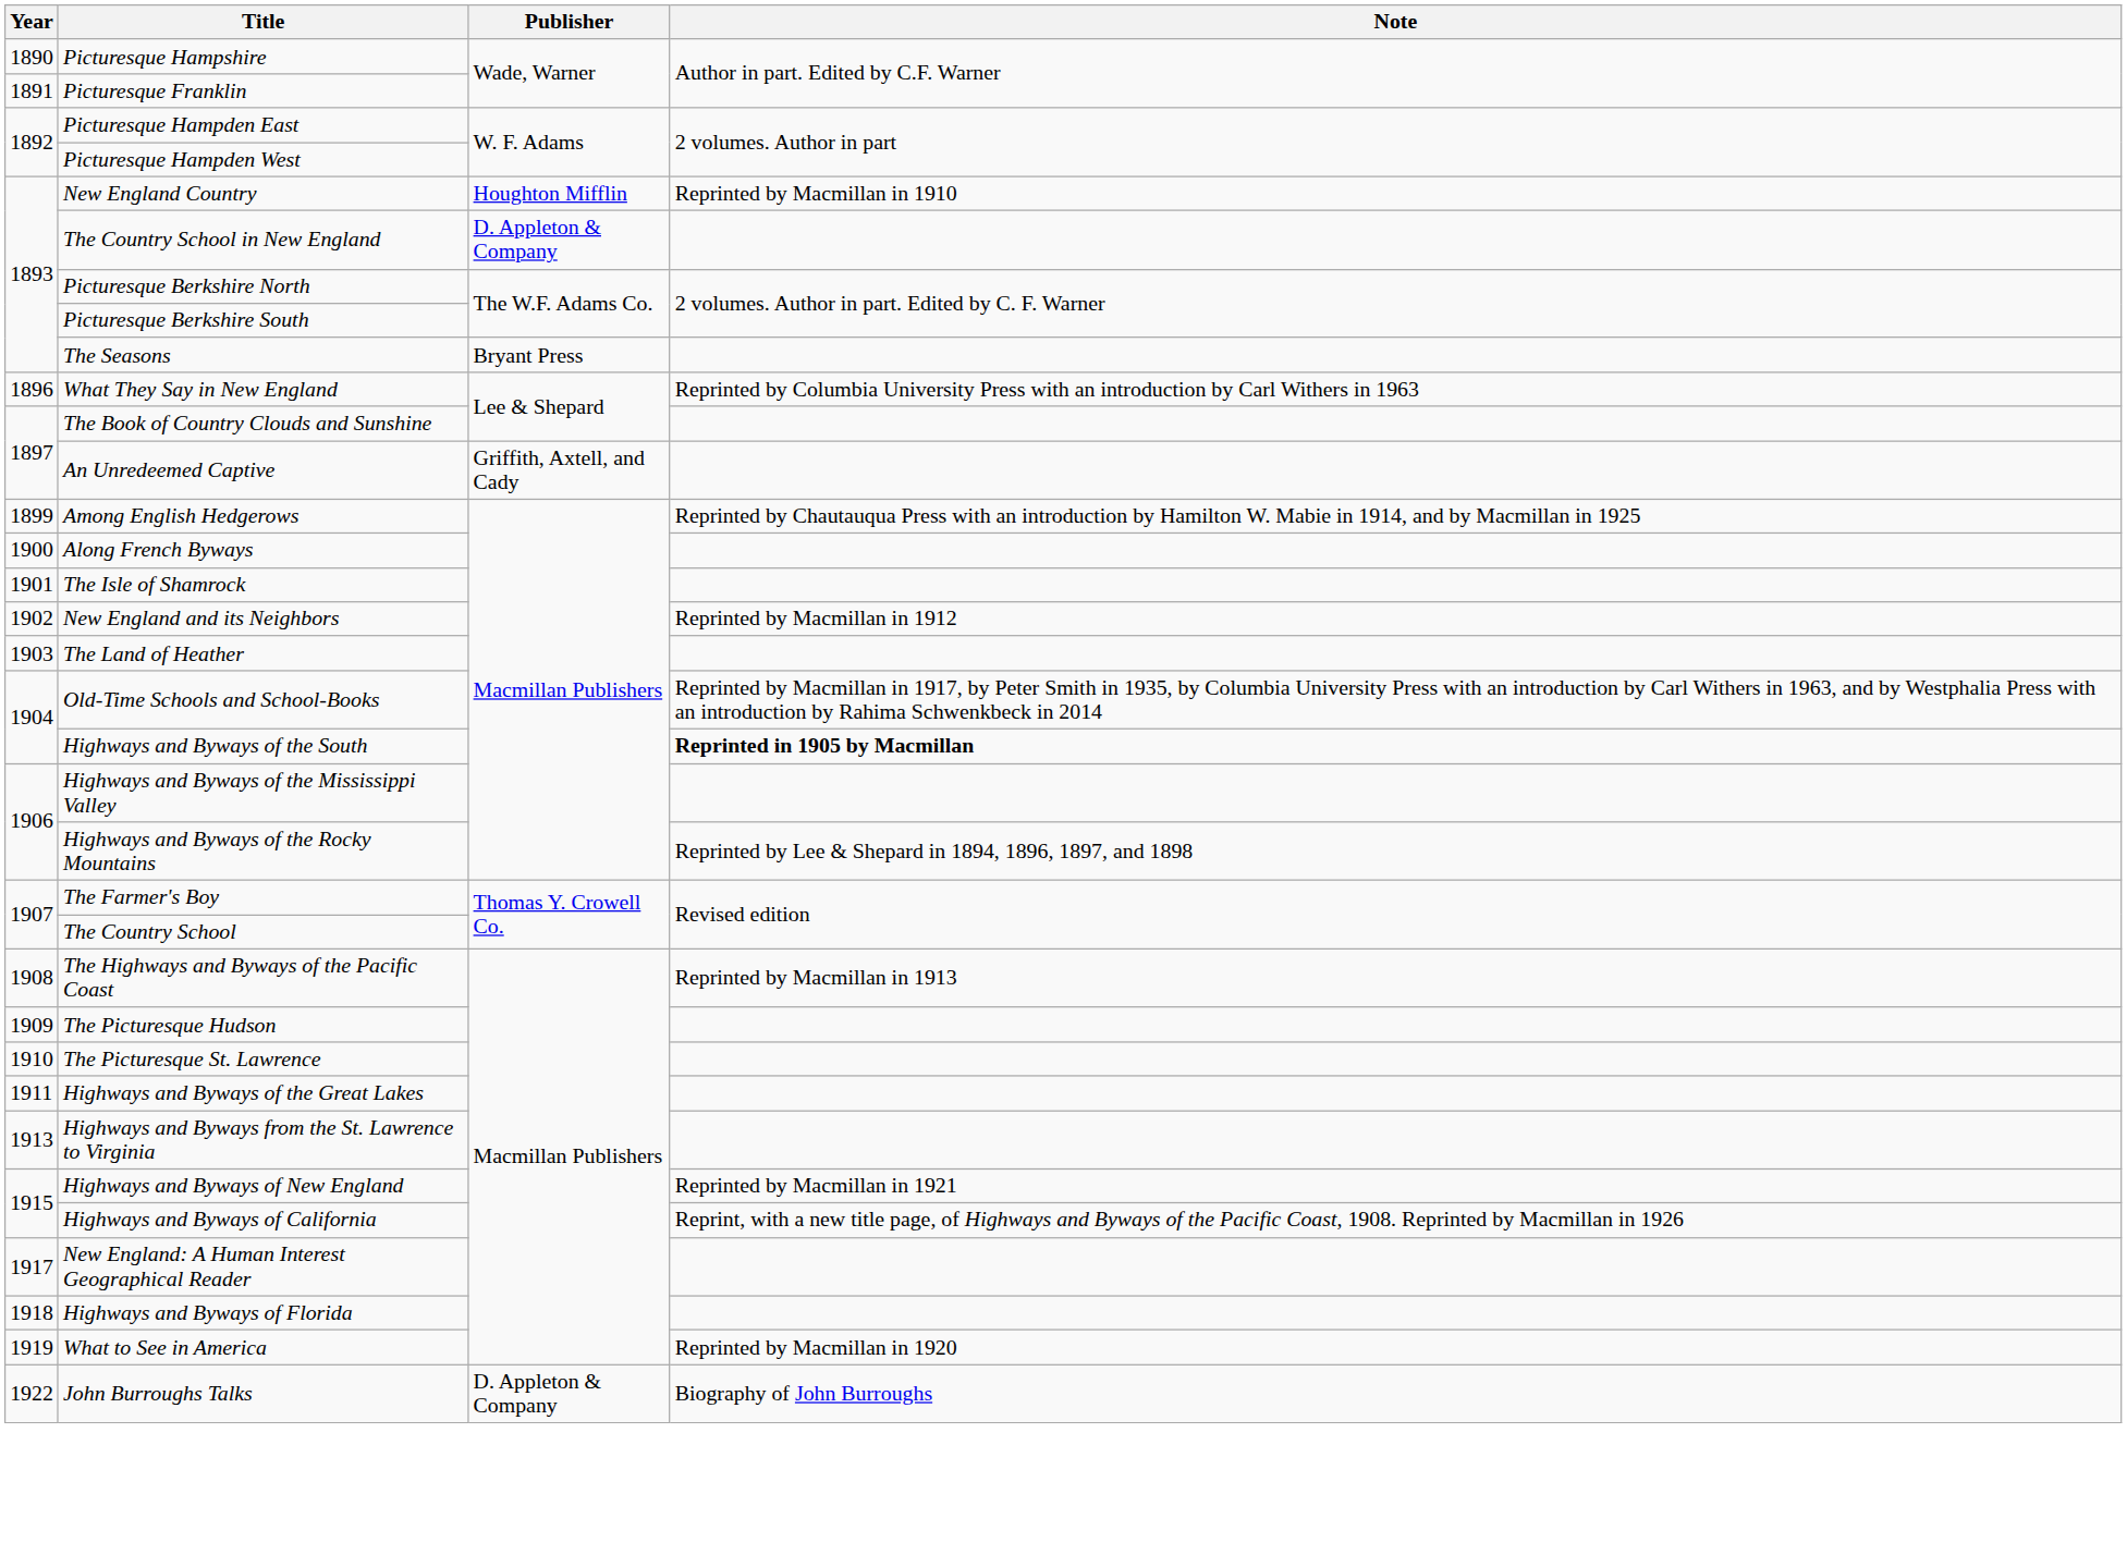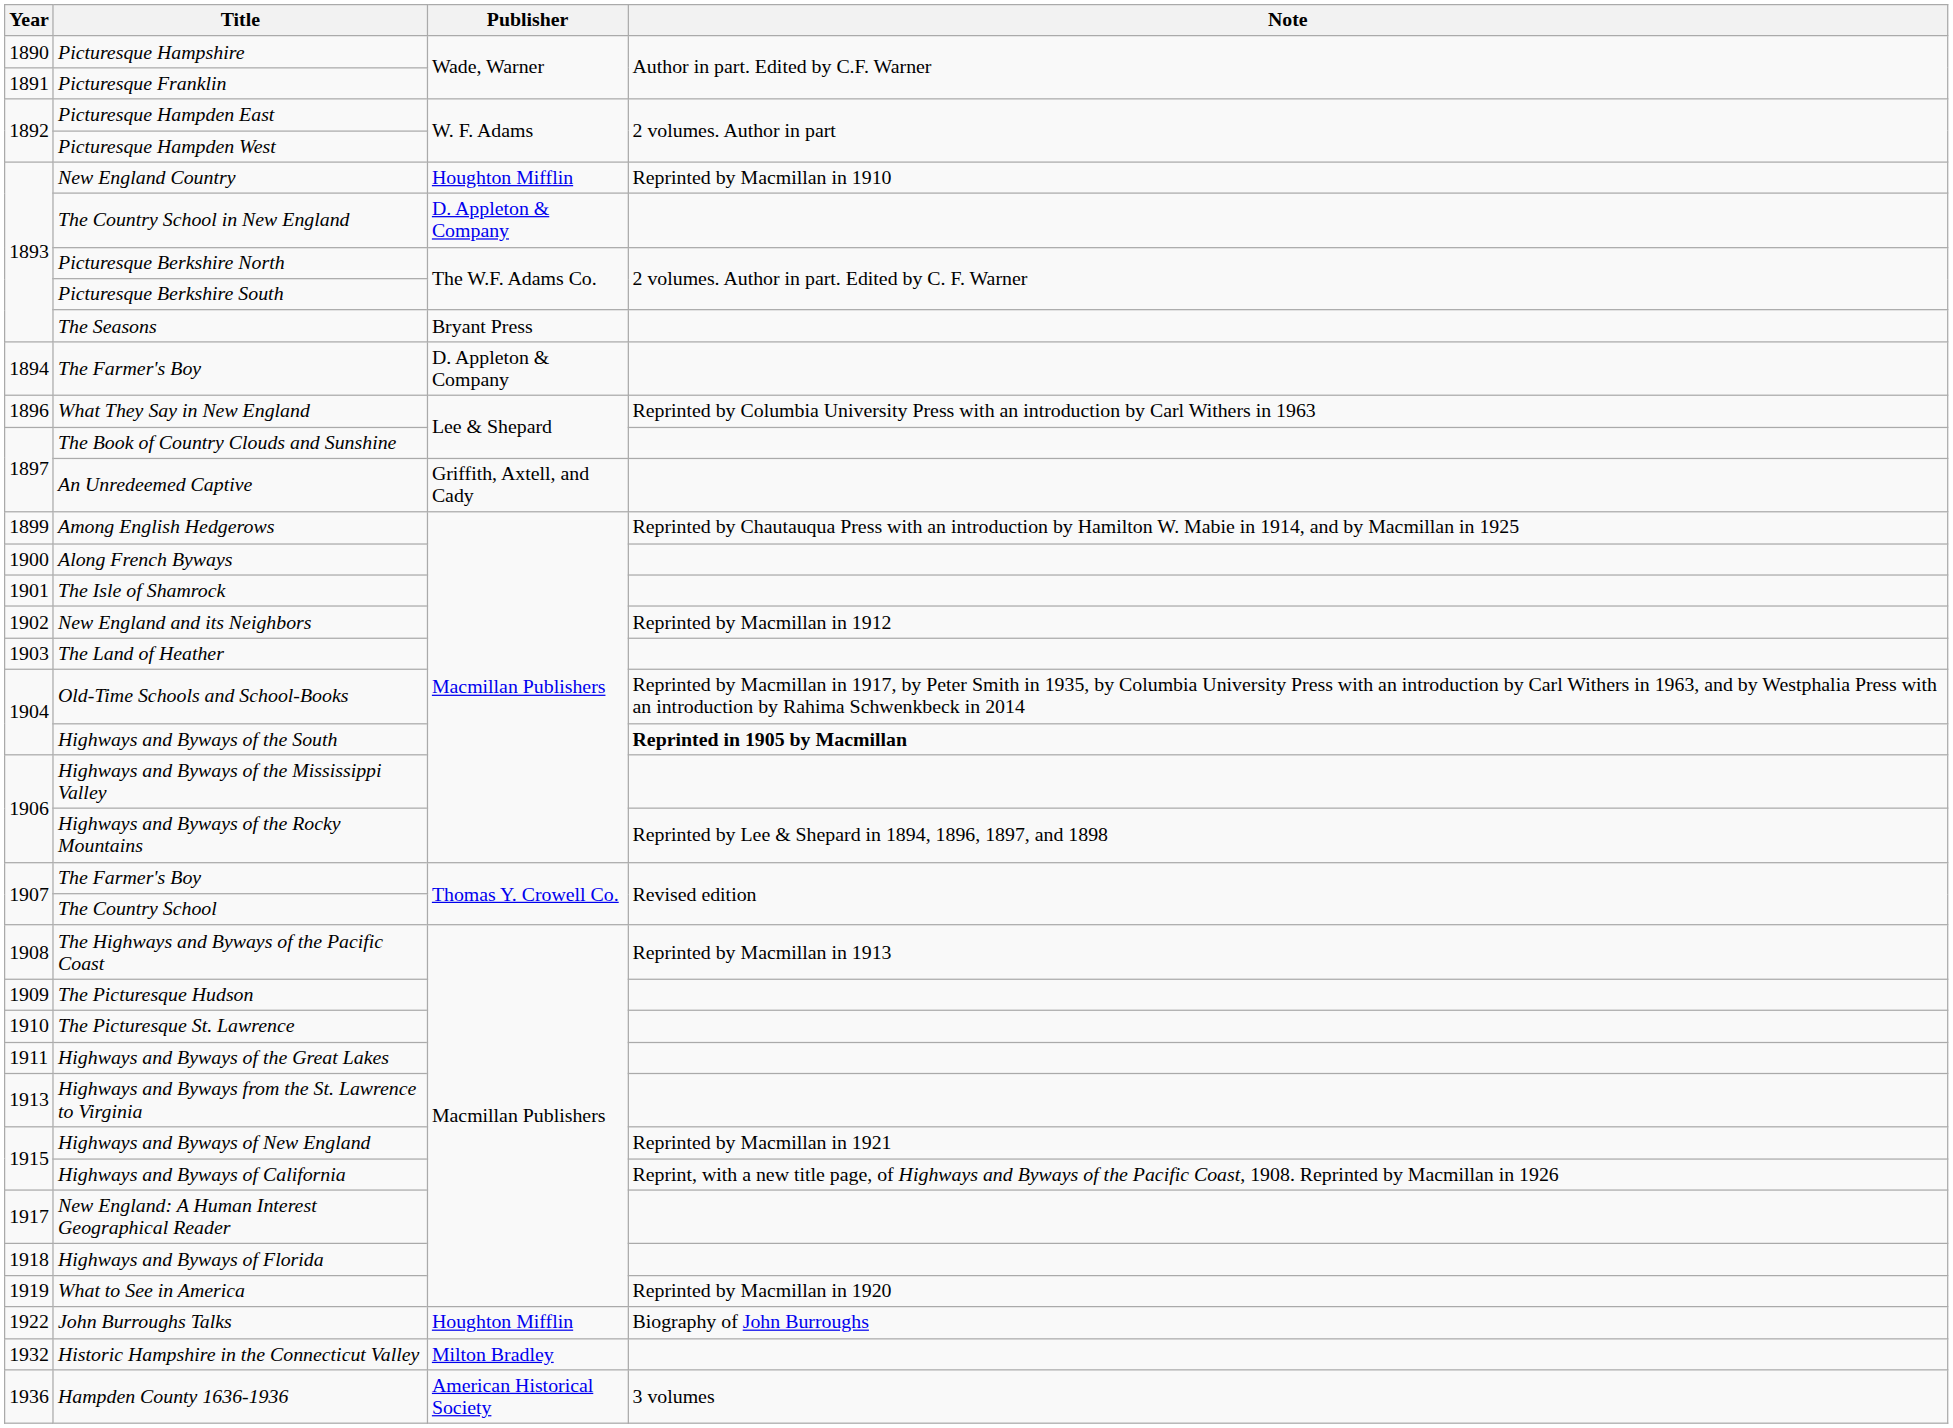+ row: 1894 | The Farmer's Boy | D. Appleton & Company
John Burroughs Talks | Publisher: D. Appleton & Company -> Houghton Mifflin
+ row: 1932 | Historic Hampshire in the Connecticut Valley | Milton Bradley
+ row: 1936 | Hampden County 1636-1936 | American Historical Society | 3 volumes
